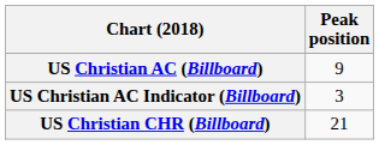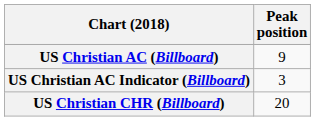US Christian CHR (Billboard) | Peak position: 21 -> 20
